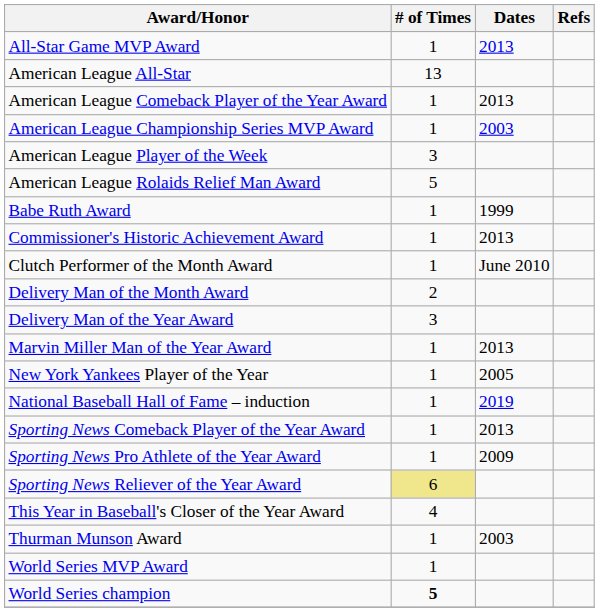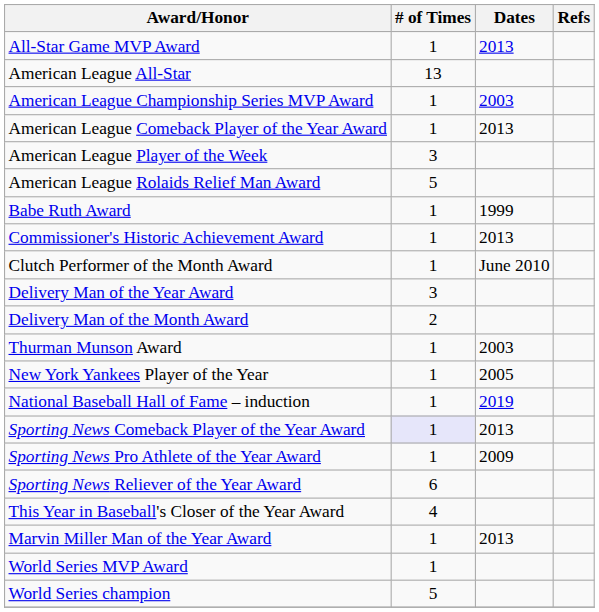rows swapped: American League Championship Series MVP Award <-> American League Comeback Player of the Year Award
rows swapped: Delivery Man of the Year Award <-> Delivery Man of the Month Award
rows swapped: Marvin Miller Man of the Year Award <-> Thurman Munson Award
Sporting News Comeback Player of the Year Award | # of Times: no background -> lavender background
Sporting News Reliever of the Year Award | # of Times: khaki background -> no background
World Series champion | # of Times: bold -> normal
